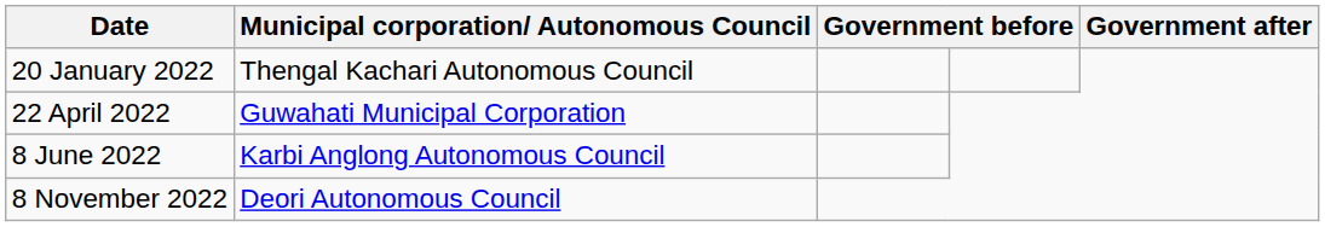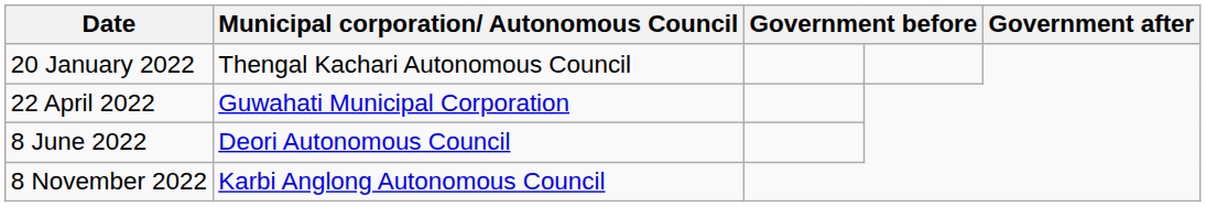8 June 2022 | Municipal corporation/ Autonomous Council: Karbi Anglong Autonomous Council -> Deori Autonomous Council
8 November 2022 | Municipal corporation/ Autonomous Council: Deori Autonomous Council -> Karbi Anglong Autonomous Council
